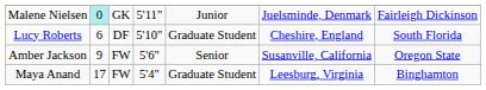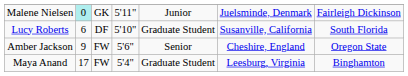Lucy Roberts | column 6: Cheshire, England -> Susanville, California
Amber Jackson | column 6: Susanville, California -> Cheshire, England
